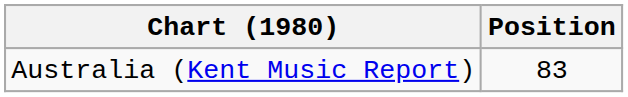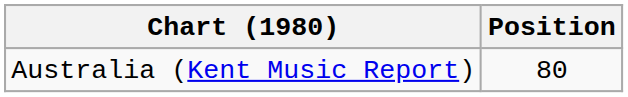Australia (Kent Music Report) | Position: 83 -> 80
